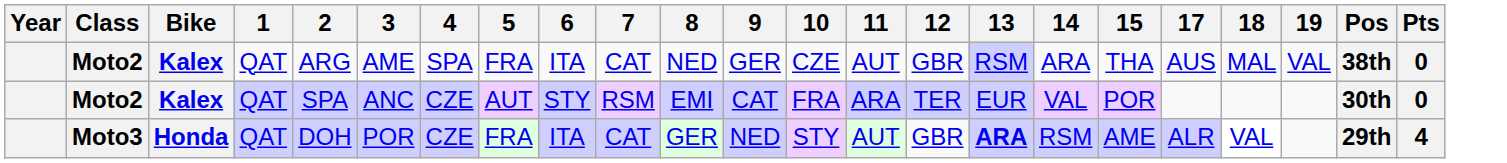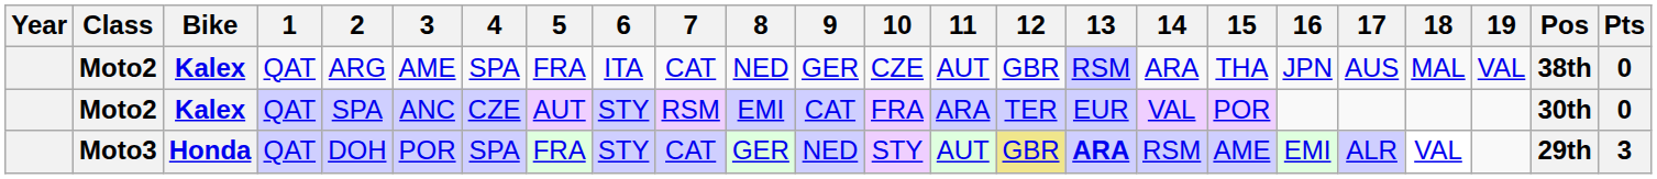+ column: 16 | JPN | EMI
Moto3 | 4: CZE -> SPA
Moto3 | 6: ITA -> STY
Moto3 | 12: no background -> khaki background
Moto3 | Pts: 4 -> 3
